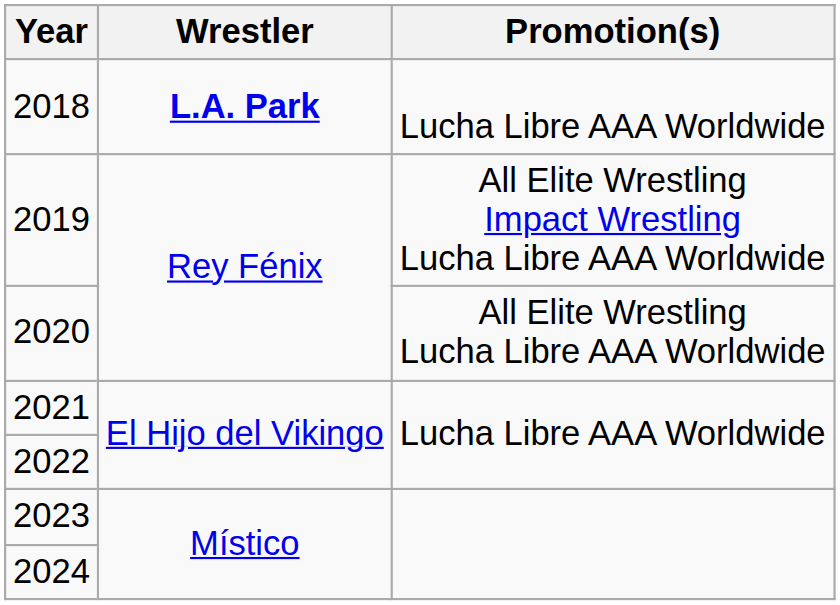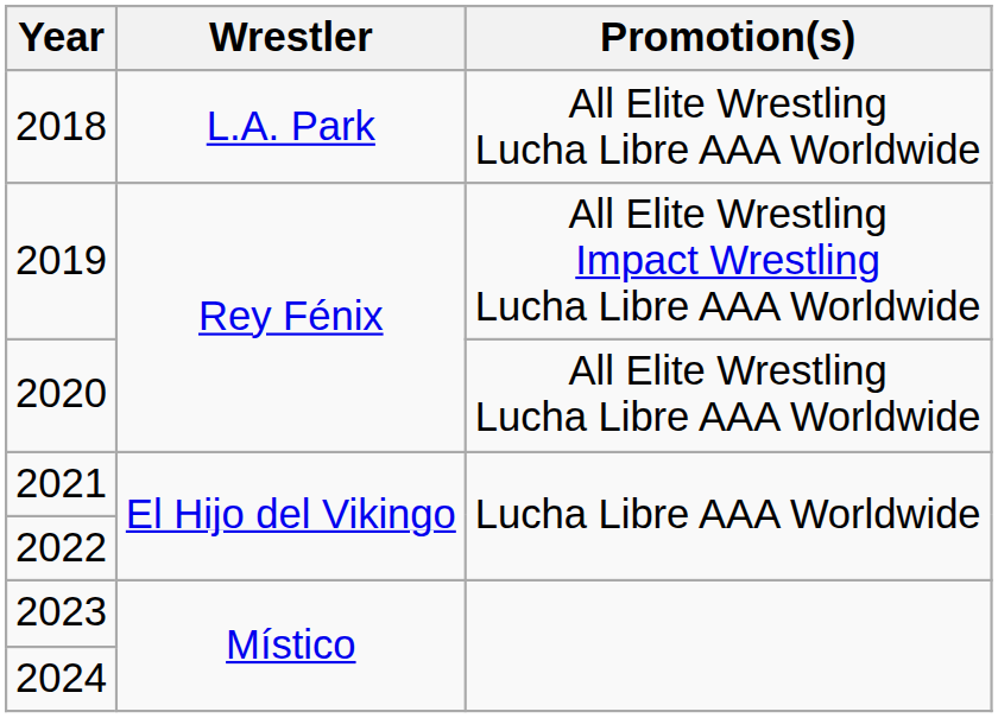2018 | Wrestler: bold -> normal
2018 | Promotion(s): Lucha Libre AAA Worldwide -> All Elite Wrestling Lucha Libre AAA Worldwide
